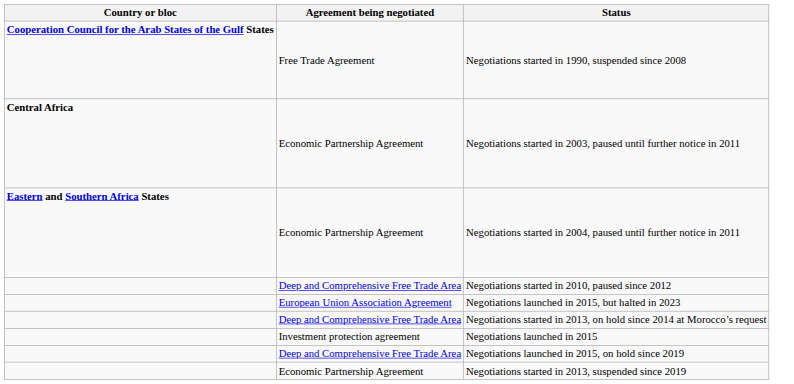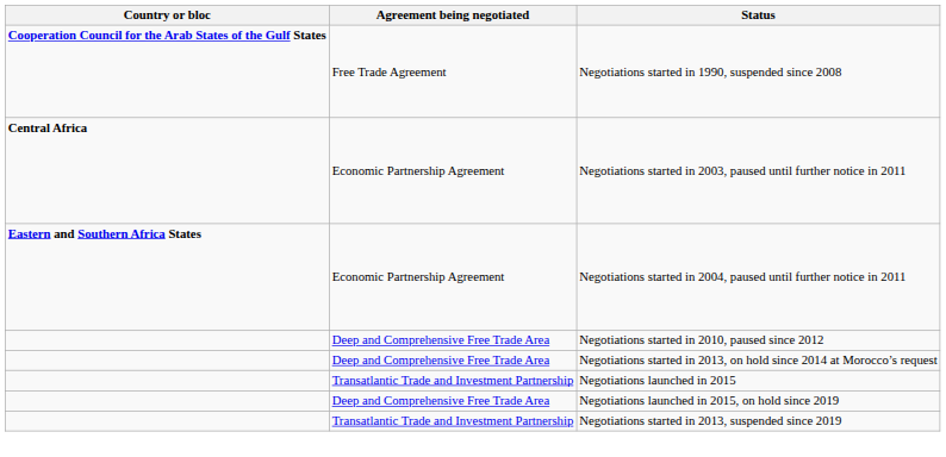- row: European Union Association Agreement | Negotiations launched in 2015, but halted in 2023
Negotiations launched in 2015 | Agreement being negotiated: Investment protection agreement -> Transatlantic Trade and Investment Partnership
Negotiations started in 2013, suspended since 2019 | Agreement being negotiated: Economic Partnership Agreement -> Transatlantic Trade and Investment Partnership
